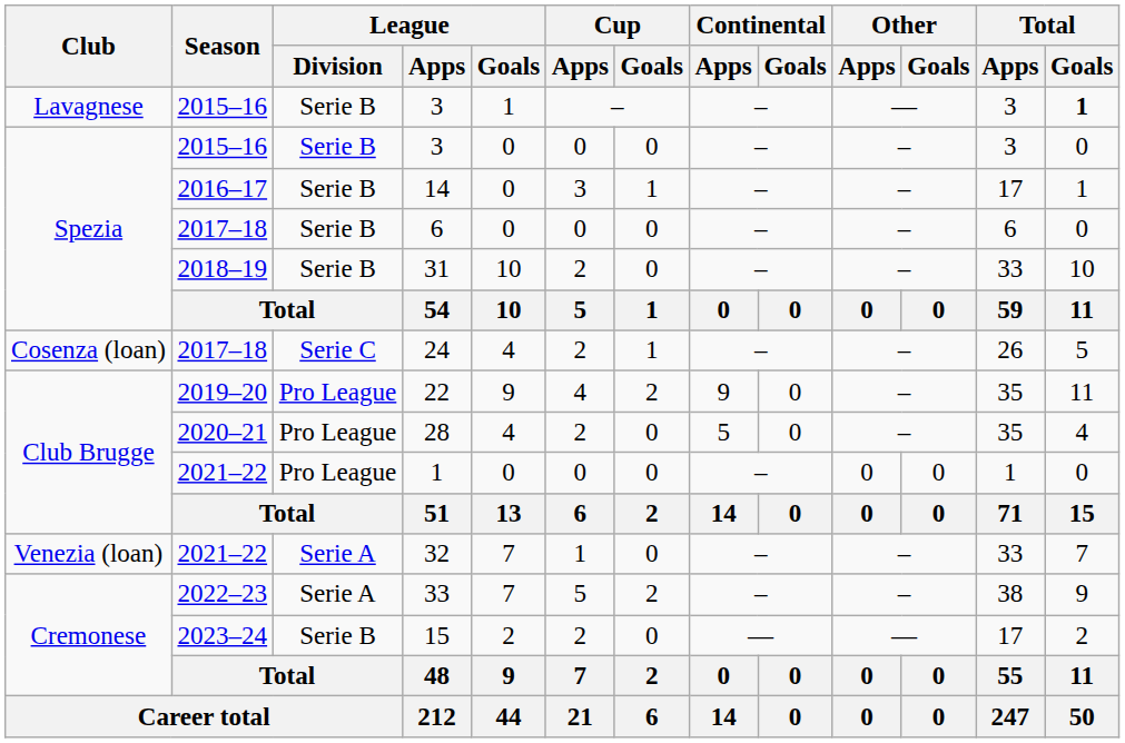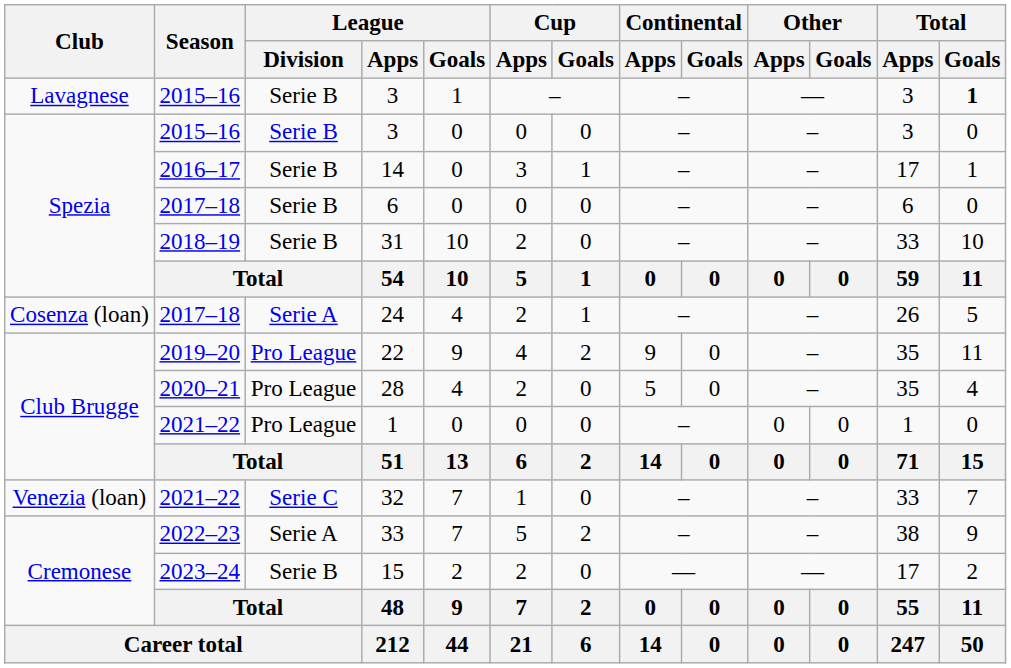24 | League / Division: Serie C -> Serie A
32 | League / Division: Serie A -> Serie C
